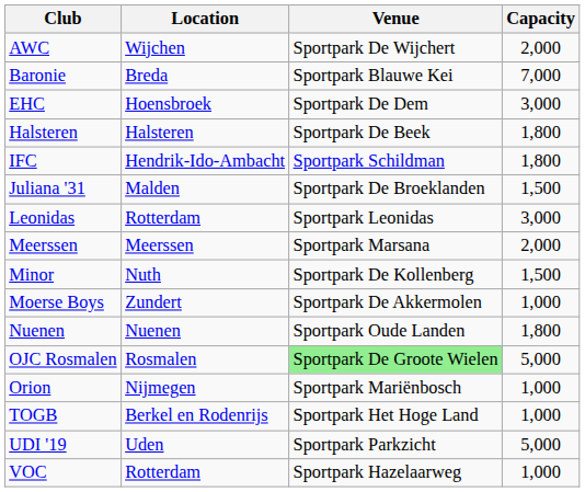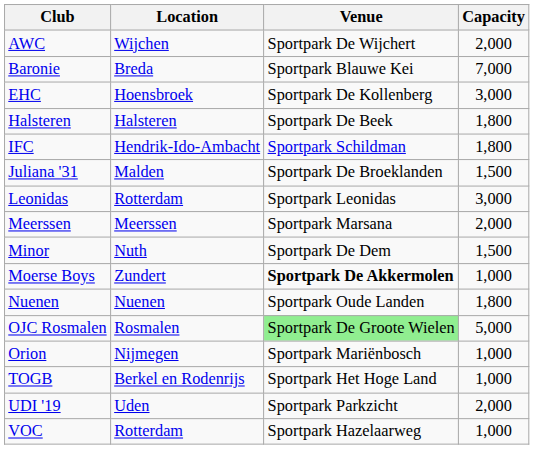EHC | Venue: Sportpark De Dem -> Sportpark De Kollenberg
Minor | Venue: Sportpark De Kollenberg -> Sportpark De Dem
Moerse Boys | Venue: normal -> bold
UDI '19 | Capacity: 5,000 -> 2,000
